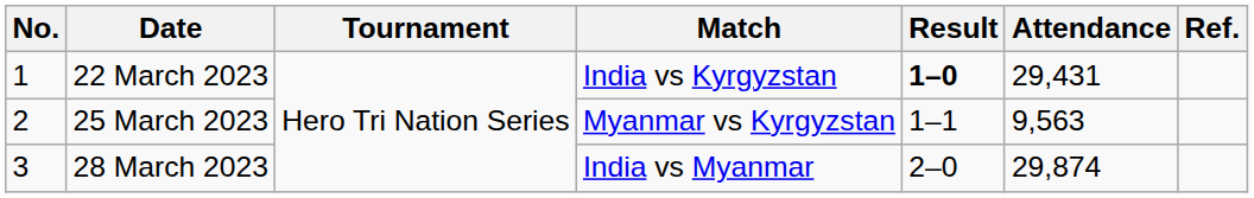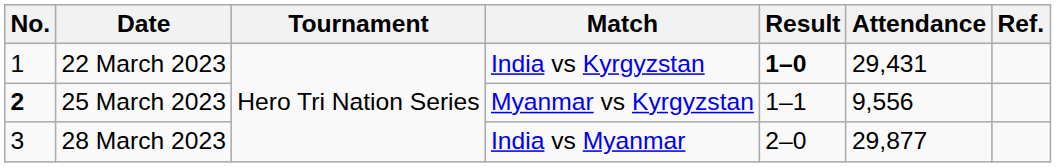25 March 2023 | No.: normal -> bold
25 March 2023 | Attendance: 9,563 -> 9,556
28 March 2023 | Attendance: 29,874 -> 29,877
